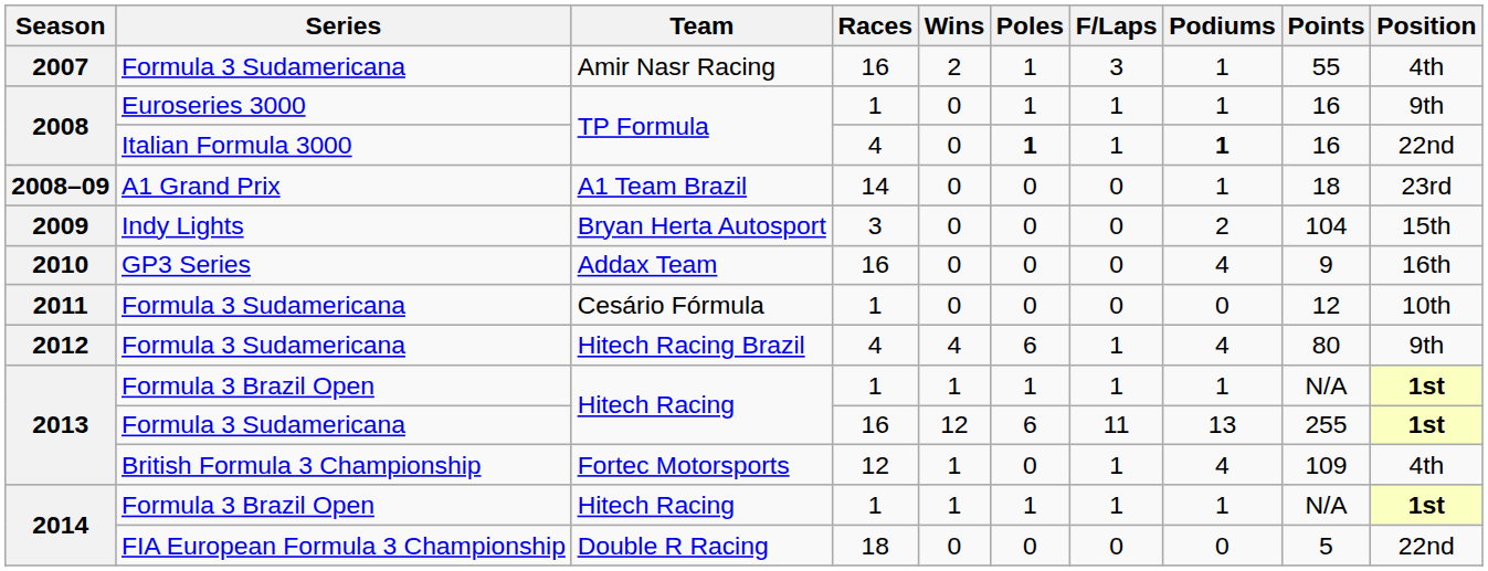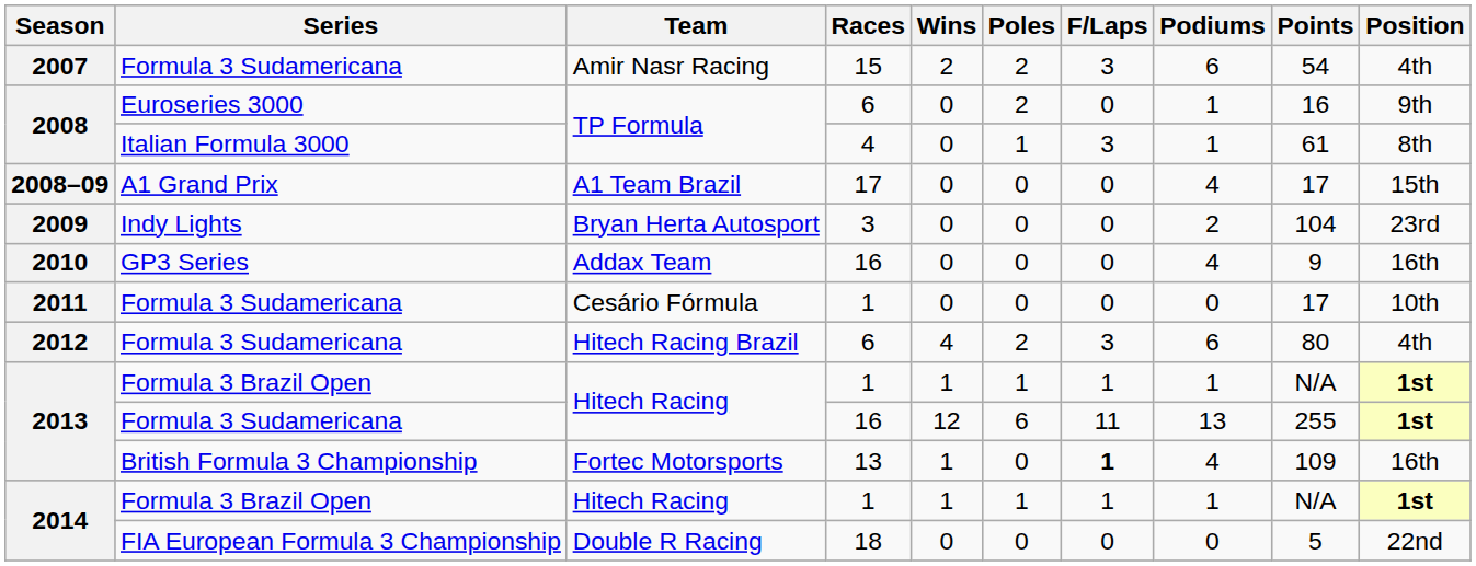Amir Nasr Racing | Races: 16 -> 15
Amir Nasr Racing | Poles: 1 -> 2
Amir Nasr Racing | Podiums: 1 -> 6
Amir Nasr Racing | Points: 55 -> 54
Euroseries 3000 / TP Formula | Races: 1 -> 6
Euroseries 3000 / TP Formula | Poles: 1 -> 2
Euroseries 3000 / TP Formula | F/Laps: 1 -> 0
Italian Formula 3000 / TP Formula | Poles: bold -> normal
Italian Formula 3000 / TP Formula | F/Laps: 1 -> 3
Italian Formula 3000 / TP Formula | Podiums: bold -> normal
Italian Formula 3000 / TP Formula | Points: 16 -> 61
Italian Formula 3000 / TP Formula | Position: 22nd -> 8th
A1 Team Brazil | Races: 14 -> 17
A1 Team Brazil | Podiums: 1 -> 4
A1 Team Brazil | Points: 18 -> 17
A1 Team Brazil | Position: 23rd -> 15th
Bryan Herta Autosport | Position: 15th -> 23rd
Cesário Fórmula | Points: 12 -> 17
Hitech Racing Brazil | Races: 4 -> 6
Hitech Racing Brazil | Poles: 6 -> 2
Hitech Racing Brazil | F/Laps: 1 -> 3
Hitech Racing Brazil | Podiums: 4 -> 6
Hitech Racing Brazil | Position: 9th -> 4th
Fortec Motorsports | Races: 12 -> 13
Fortec Motorsports | F/Laps: normal -> bold
Fortec Motorsports | Position: 4th -> 16th
